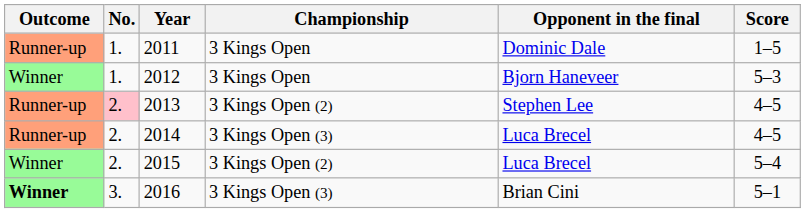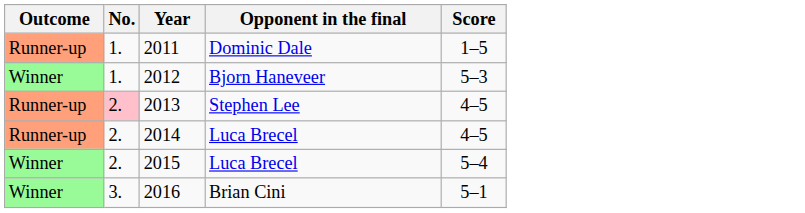- column: Championship | 3 Kings Open | 3 Kings Open | 3 Kings Open (2) | 3 Kings Open (3) | 3 Kings Open (2) | 3 Kings Open (3)
2016 | Outcome: bold -> normal
